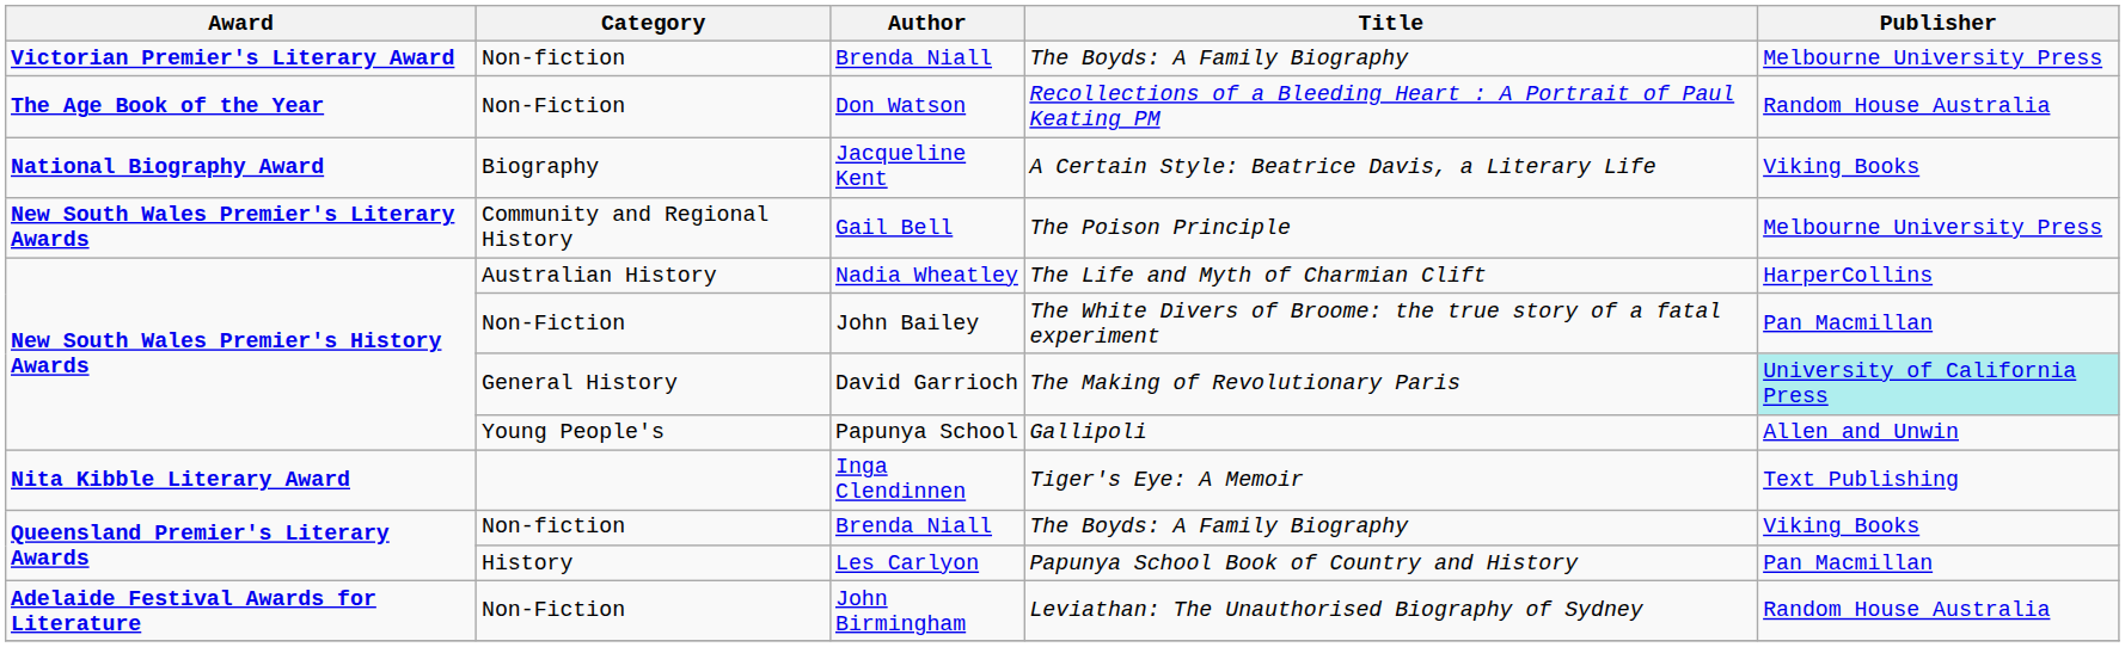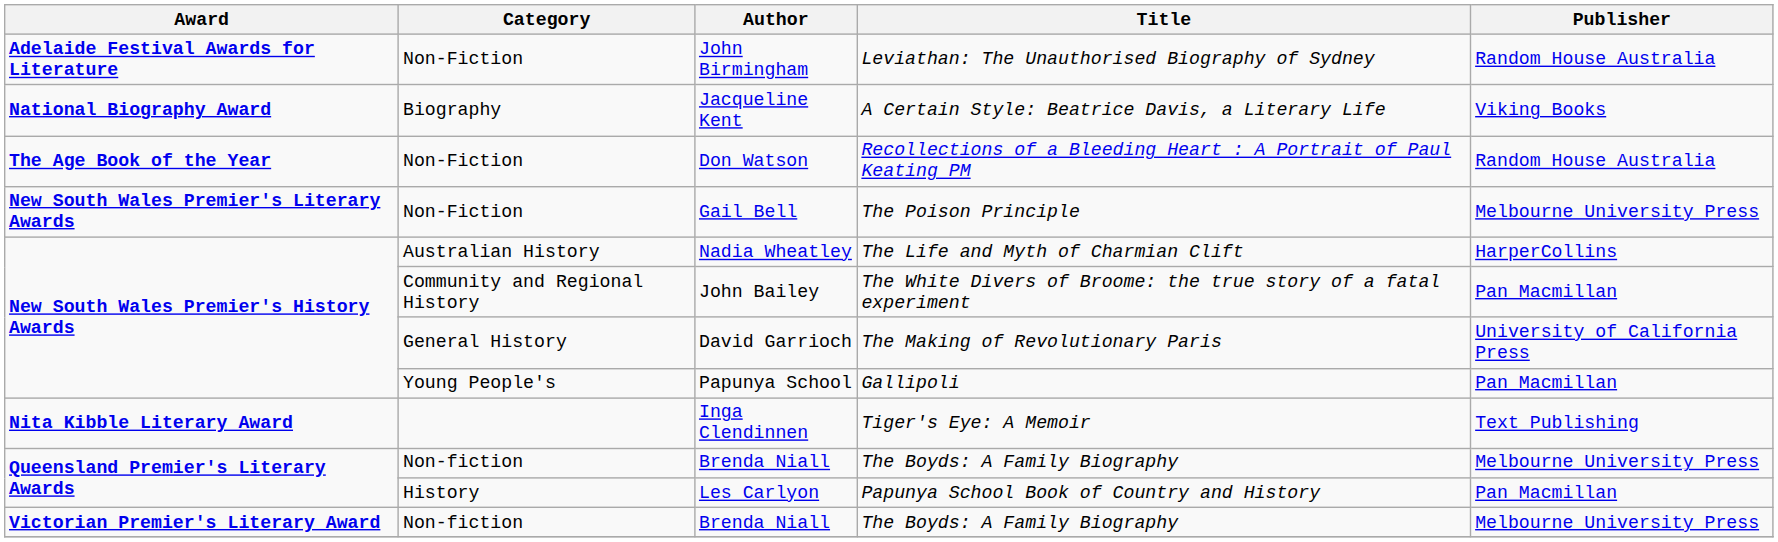rows swapped: John Birmingham <-> Victorian Premier's Literary Award / Brenda Niall
rows swapped: Don Watson <-> Jacqueline Kent
Gail Bell | Category: Community and Regional History -> Non-Fiction
John Bailey | Category: Non-Fiction -> Community and Regional History
David Garrioch | Publisher: paleturquoise background -> no background
Papunya School | Publisher: Allen and Unwin -> Pan Macmillan
Queensland Premier's Literary Awards / Brenda Niall | Publisher: Viking Books -> Melbourne University Press
